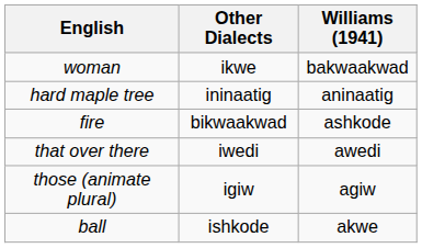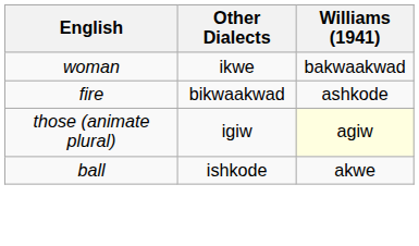- row: hard maple tree | ininaatig | aninaatig
- row: that over there | iwedi | awedi
those (animate plural) | Williams (1941): no background -> lightyellow background
